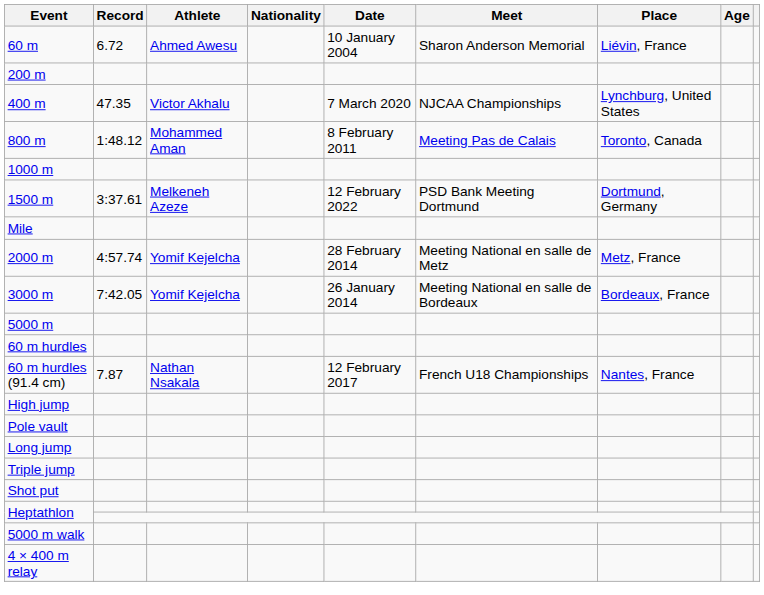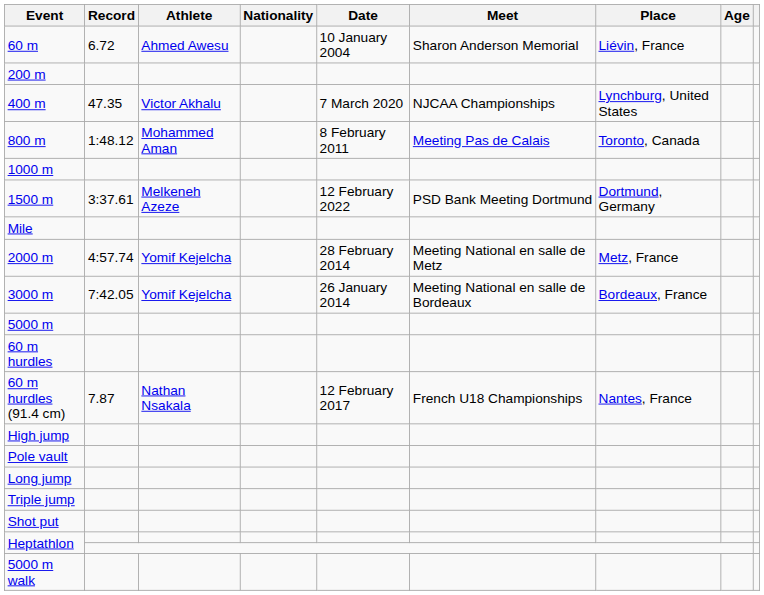- row: 4 × 400 m relay
